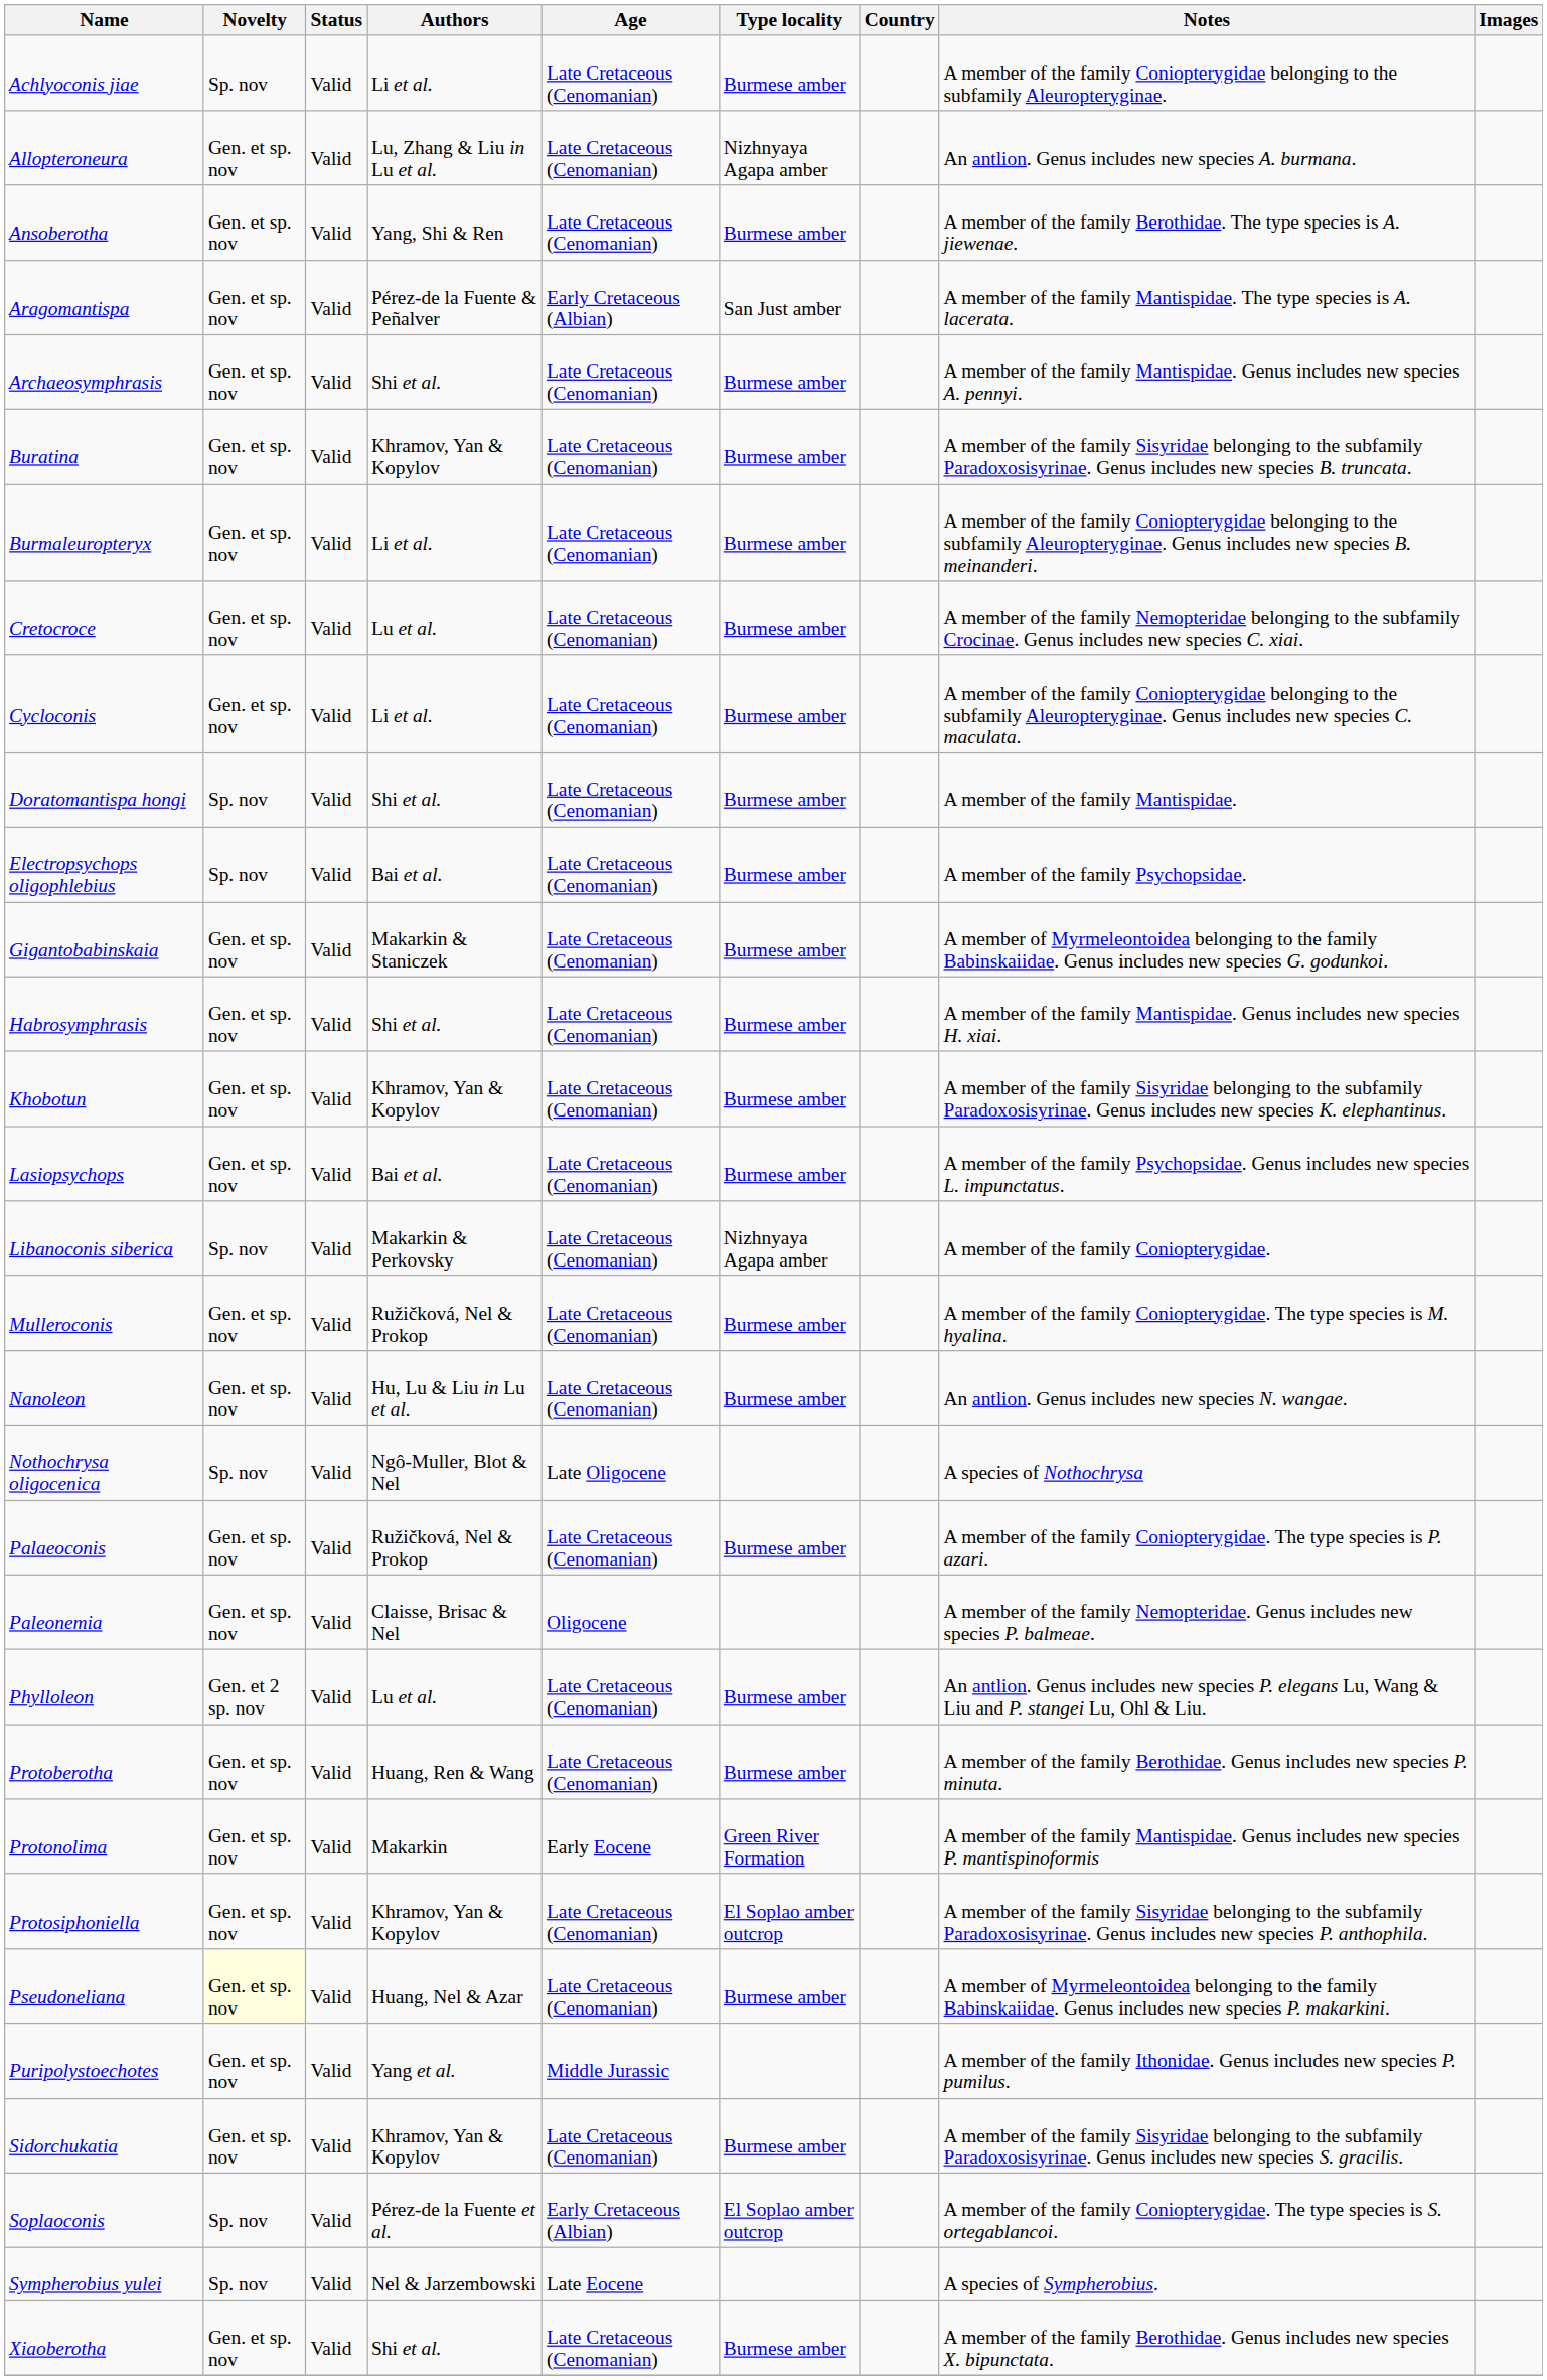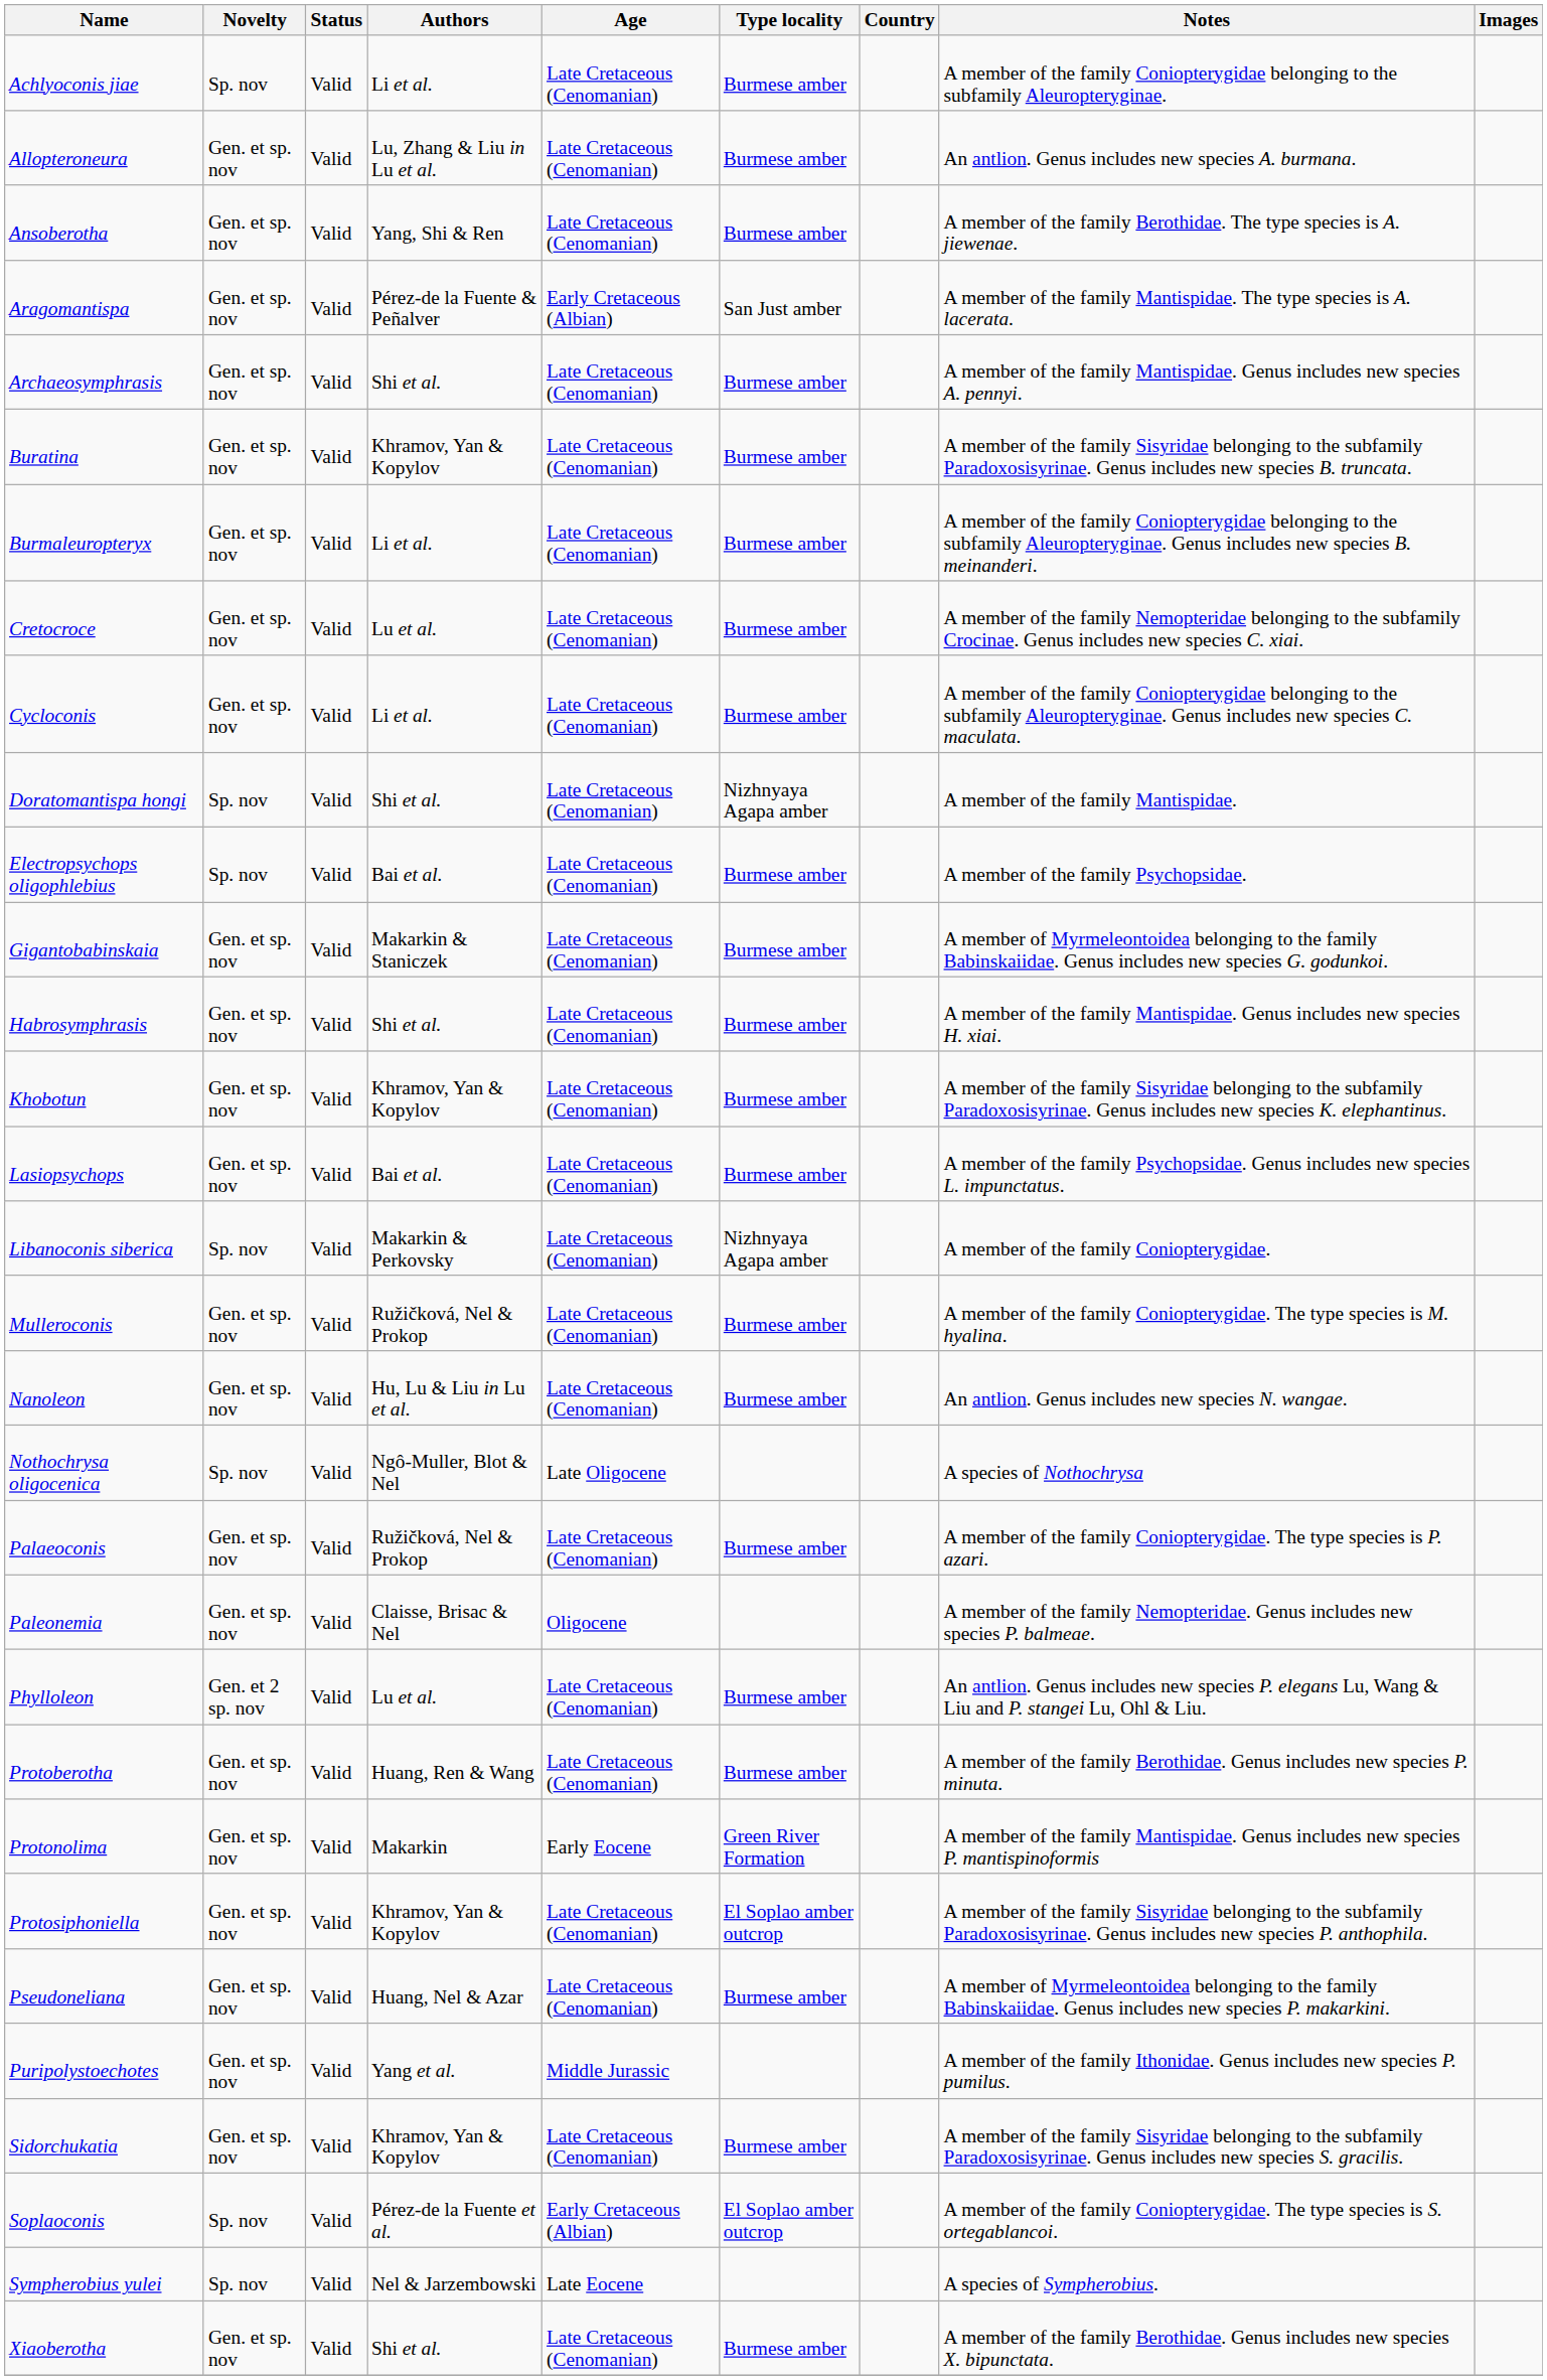Allopteroneura | Type locality: Nizhnyaya Agapa amber -> Burmese amber
Doratomantispa hongi | Type locality: Burmese amber -> Nizhnyaya Agapa amber
Pseudoneliana | Novelty: lightyellow background -> no background
